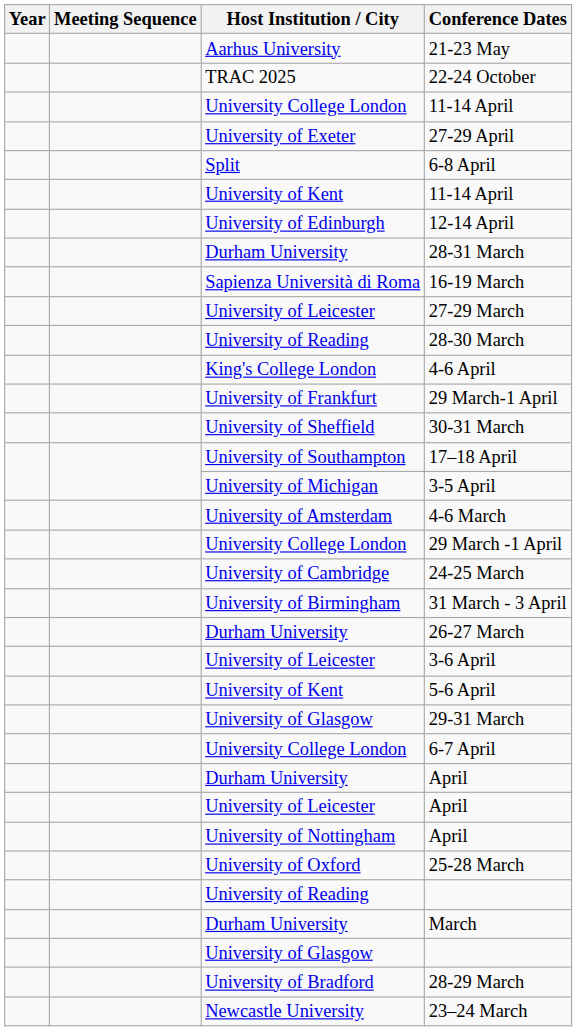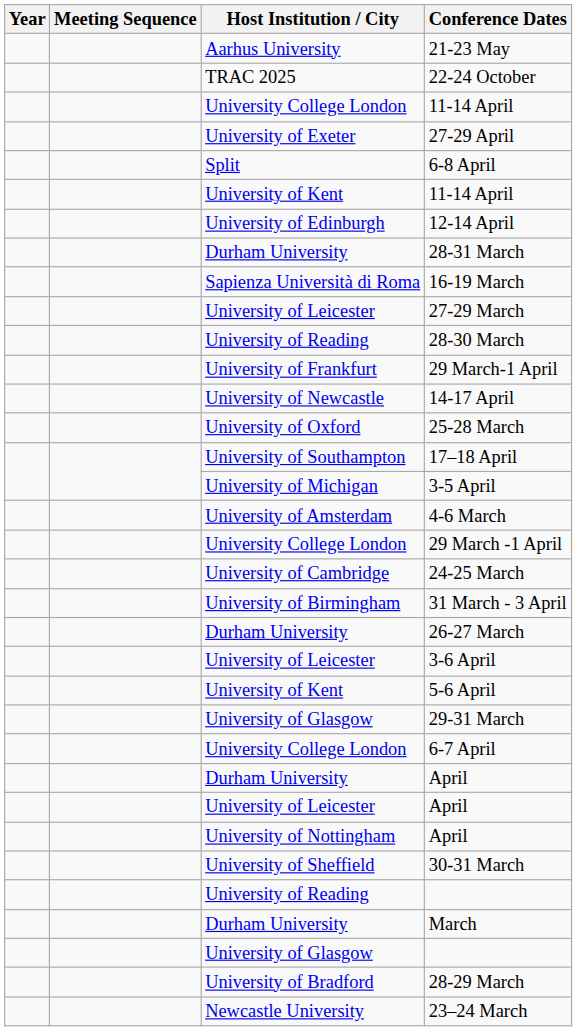- row: King's College London | 4-6 April
+ row: University of Newcastle | 14-17 April
rows swapped: 25-28 March <-> 30-31 March
